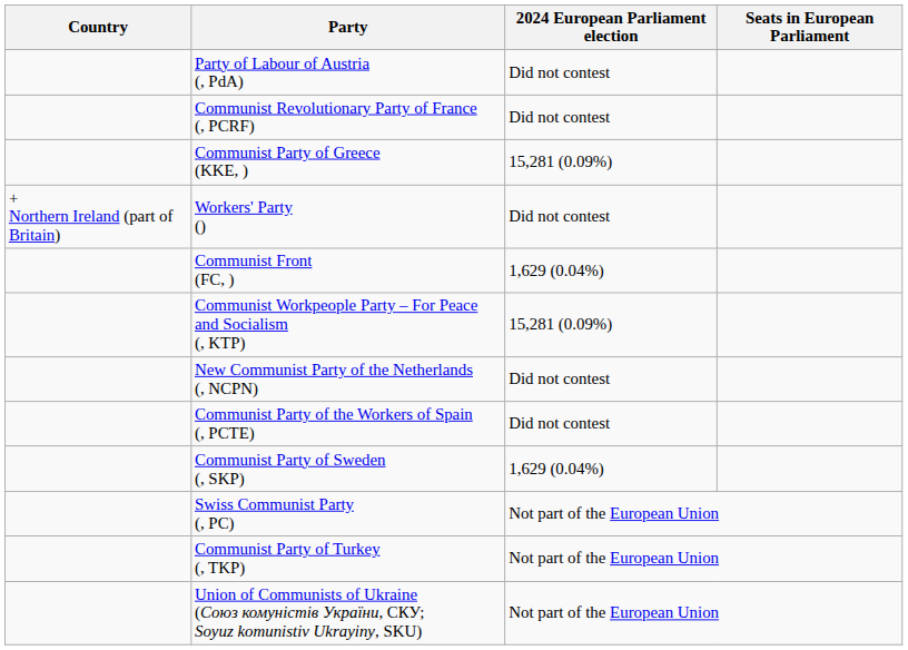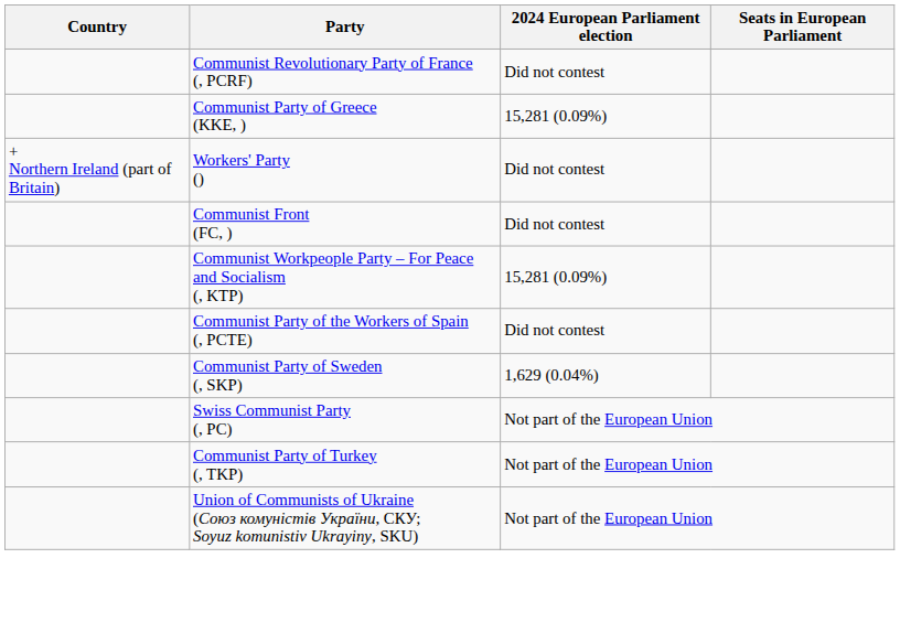- row: Party of Labour of Austria (, PdA) | Did not contest
Communist Front (FC, ) | 2024 European Parliament election: 1,629 (0.04%) -> Did not contest
- row: New Communist Party of the Netherlands (, NCPN) | Did not contest
